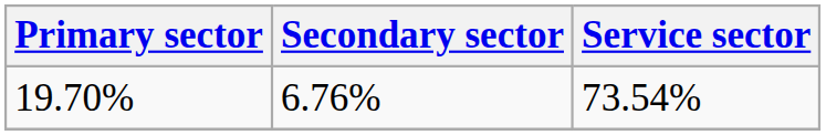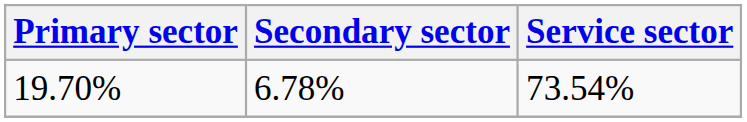19.70% | Secondary sector: 6.76% -> 6.78%
